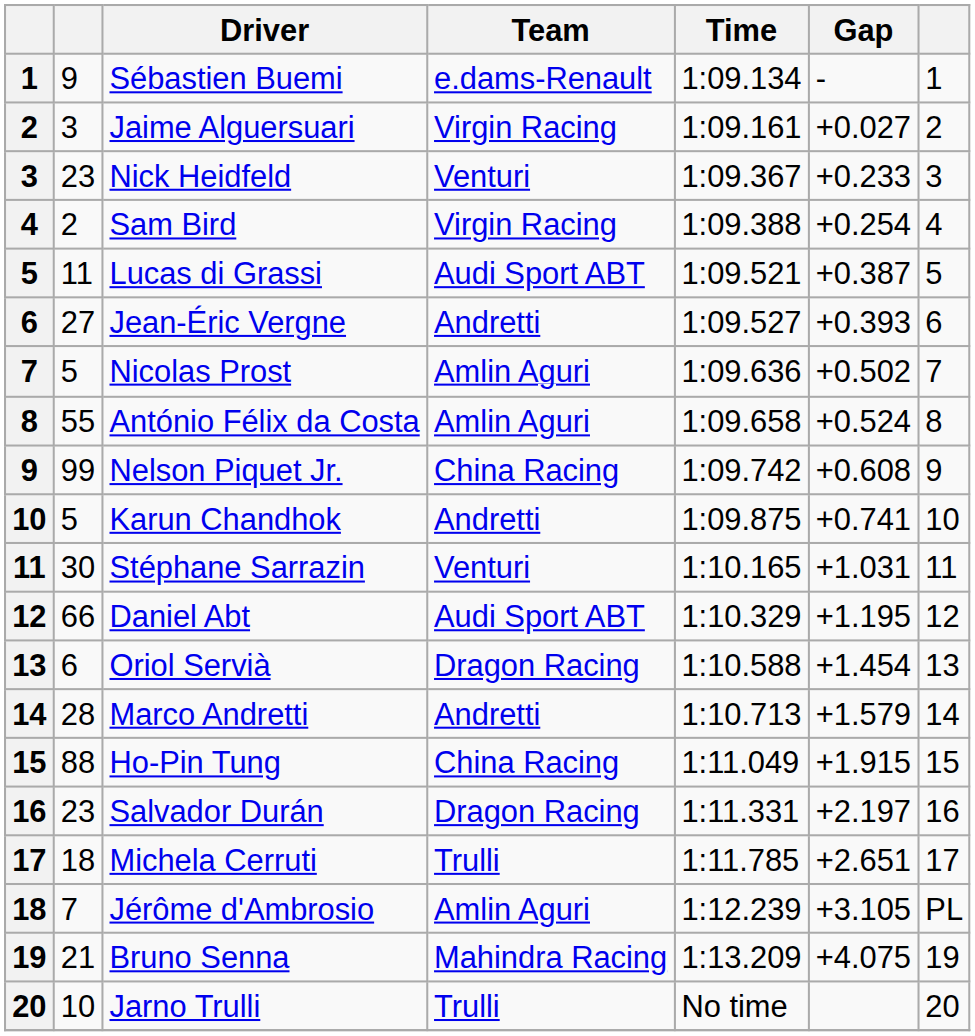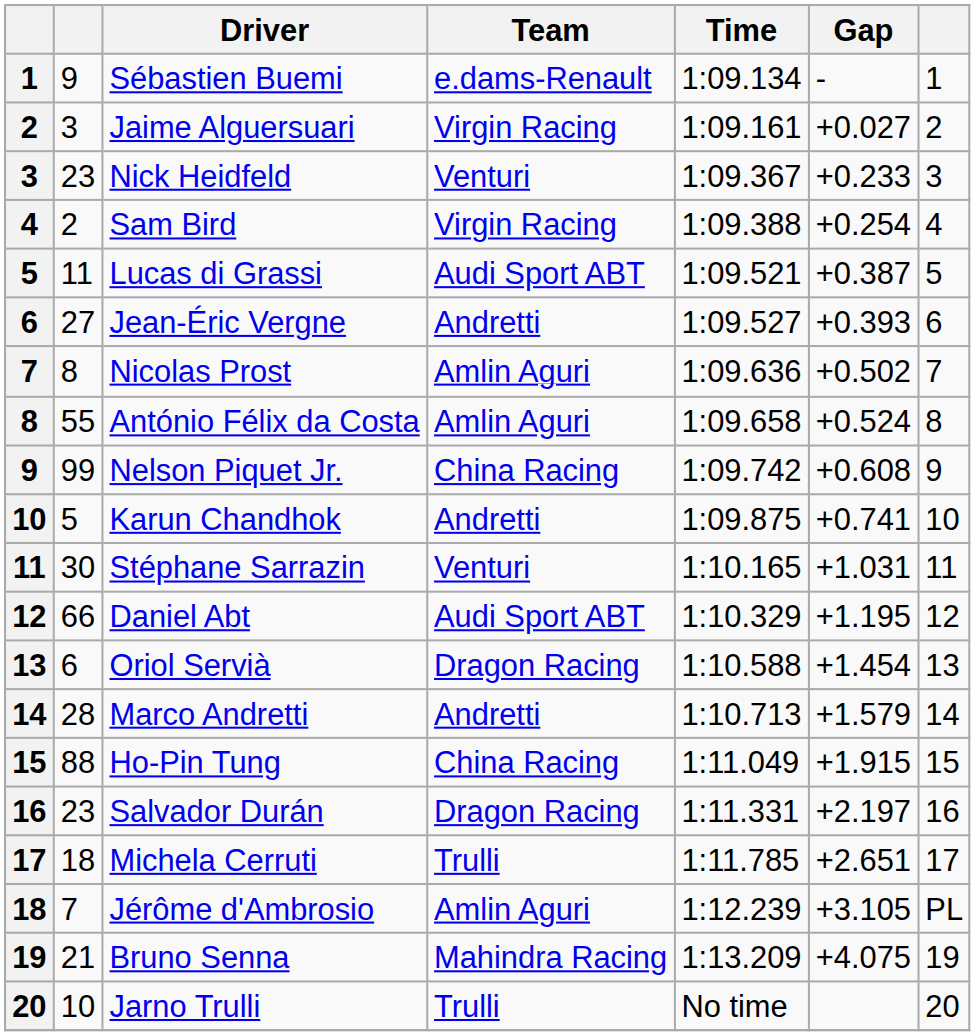Nicolas Prost | column 2: 5 -> 8
